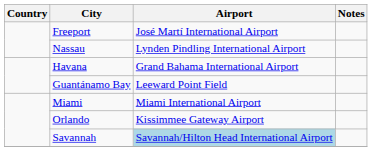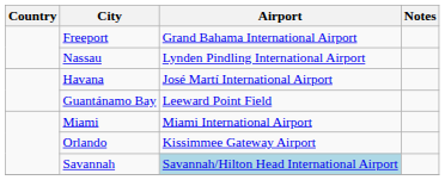Freeport | Airport: José Martí International Airport -> Grand Bahama International Airport
Havana | Airport: Grand Bahama International Airport -> José Martí International Airport
